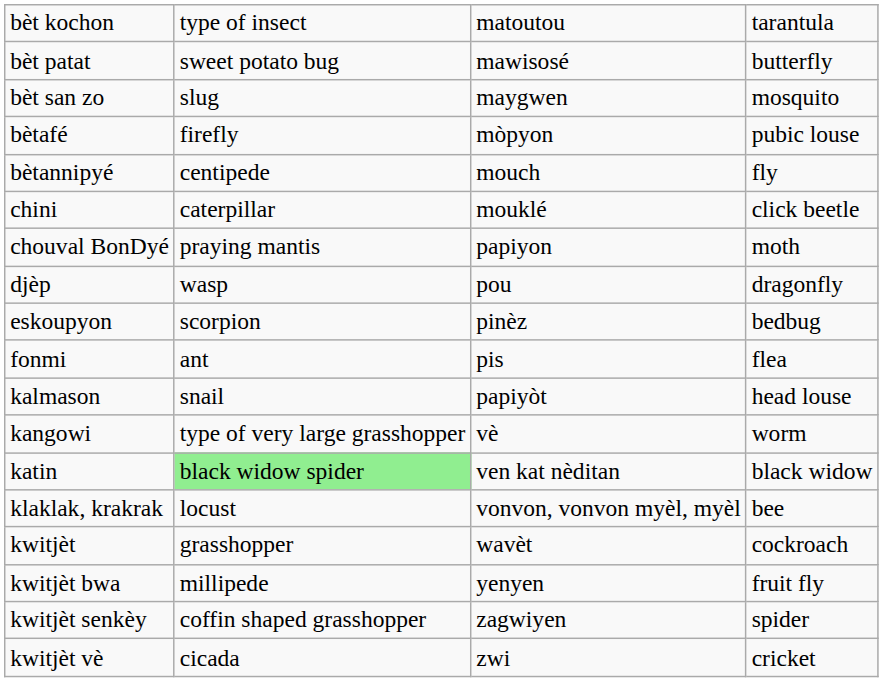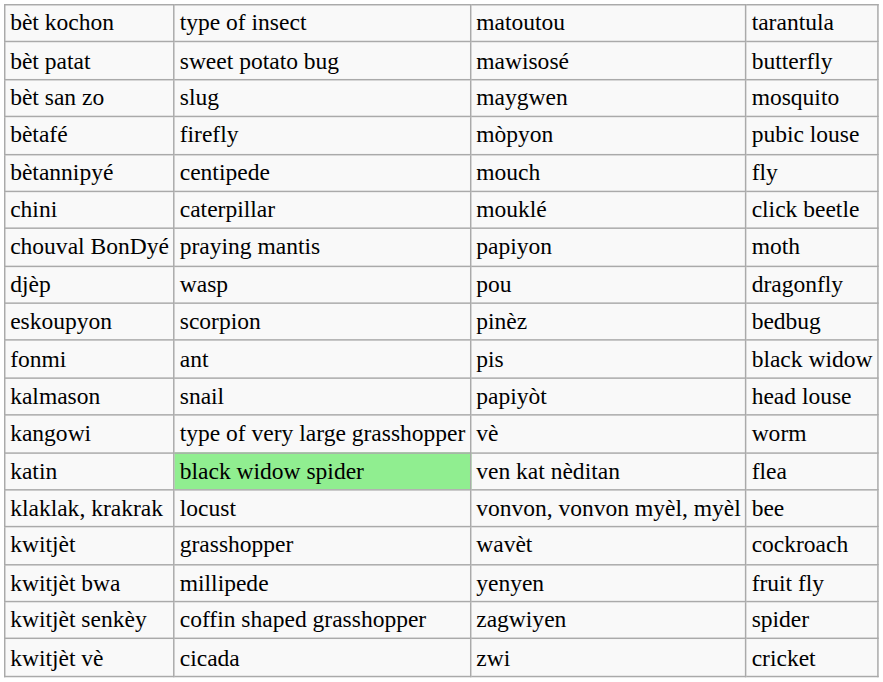fonmi | column 4: flea -> black widow
katin | column 4: black widow -> flea
